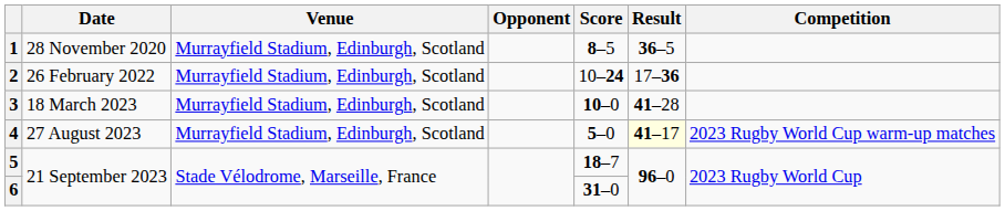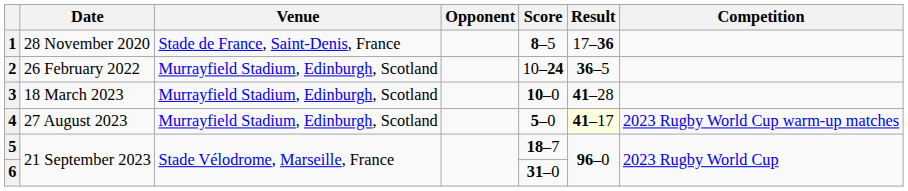1 | Venue: Murrayfield Stadium, Edinburgh, Scotland -> Stade de France, Saint-Denis, France
1 | Result: 36–5 -> 17–36
2 | Result: 17–36 -> 36–5
